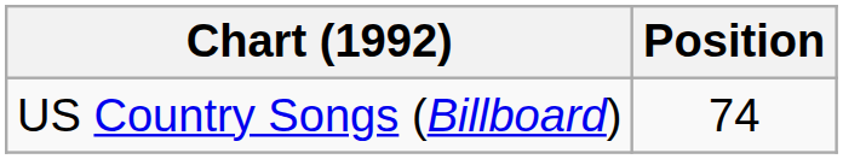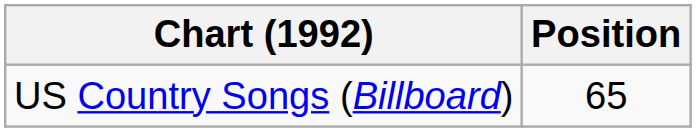US Country Songs (Billboard) | Position: 74 -> 65
